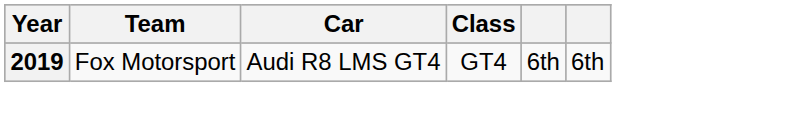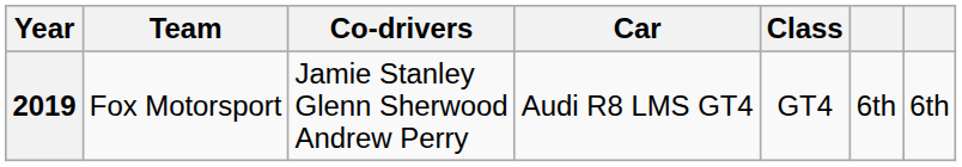+ column: Co-drivers | Jamie Stanley Glenn Sherwood Andrew Perry
